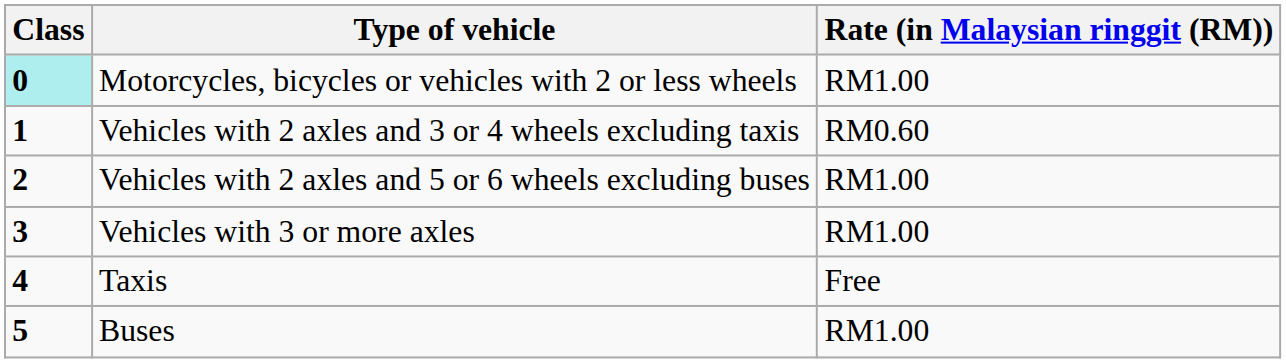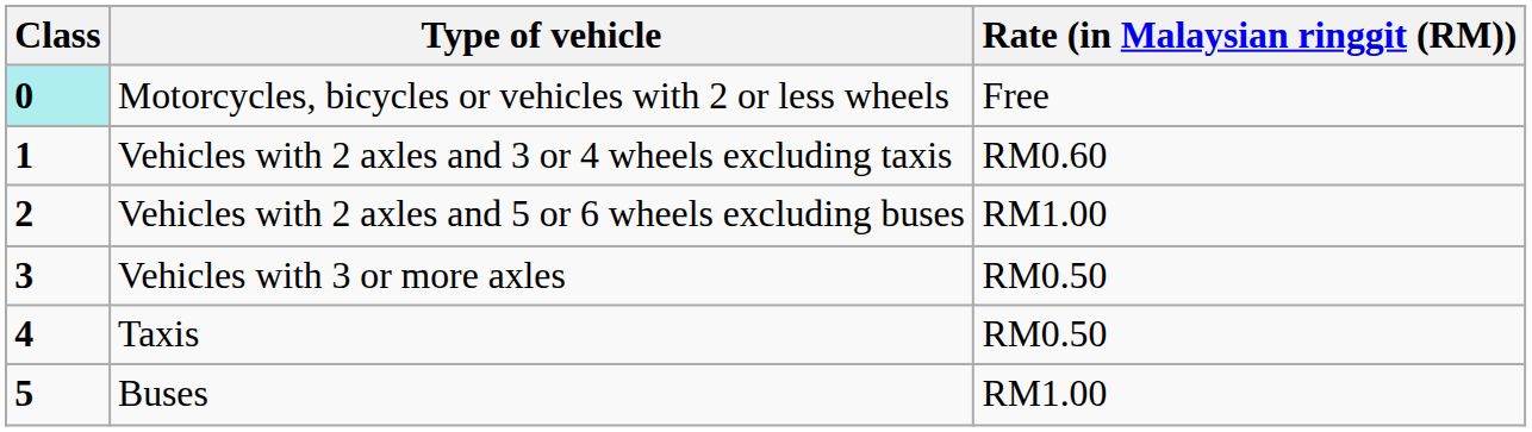Motorcycles, bicycles or vehicles with 2 or less wheels | Rate (in Malaysian ringgit (RM)): RM1.00 -> Free
Vehicles with 3 or more axles | Rate (in Malaysian ringgit (RM)): RM1.00 -> RM0.50
Taxis | Rate (in Malaysian ringgit (RM)): Free -> RM0.50
